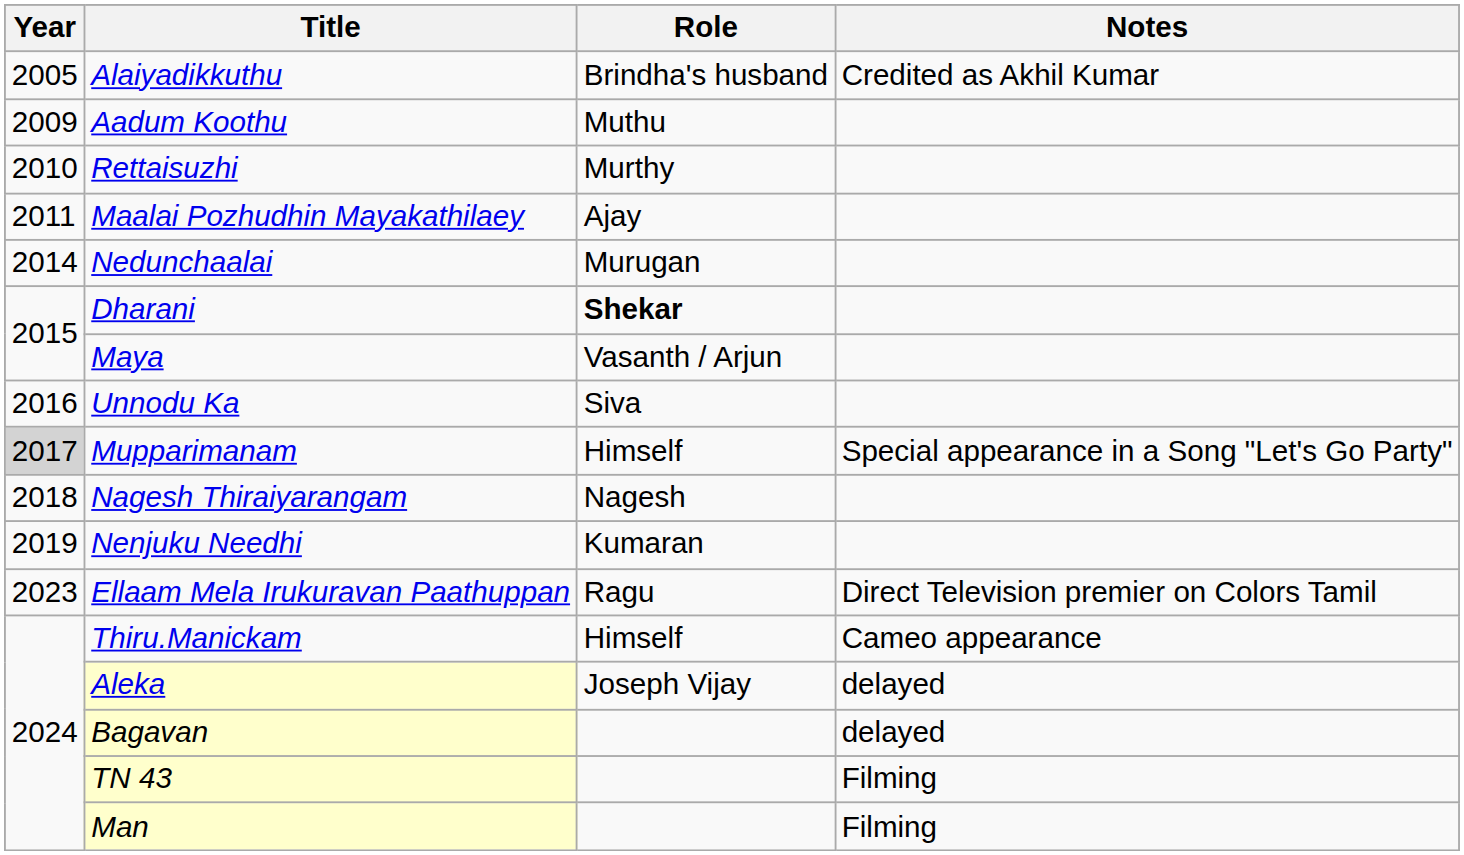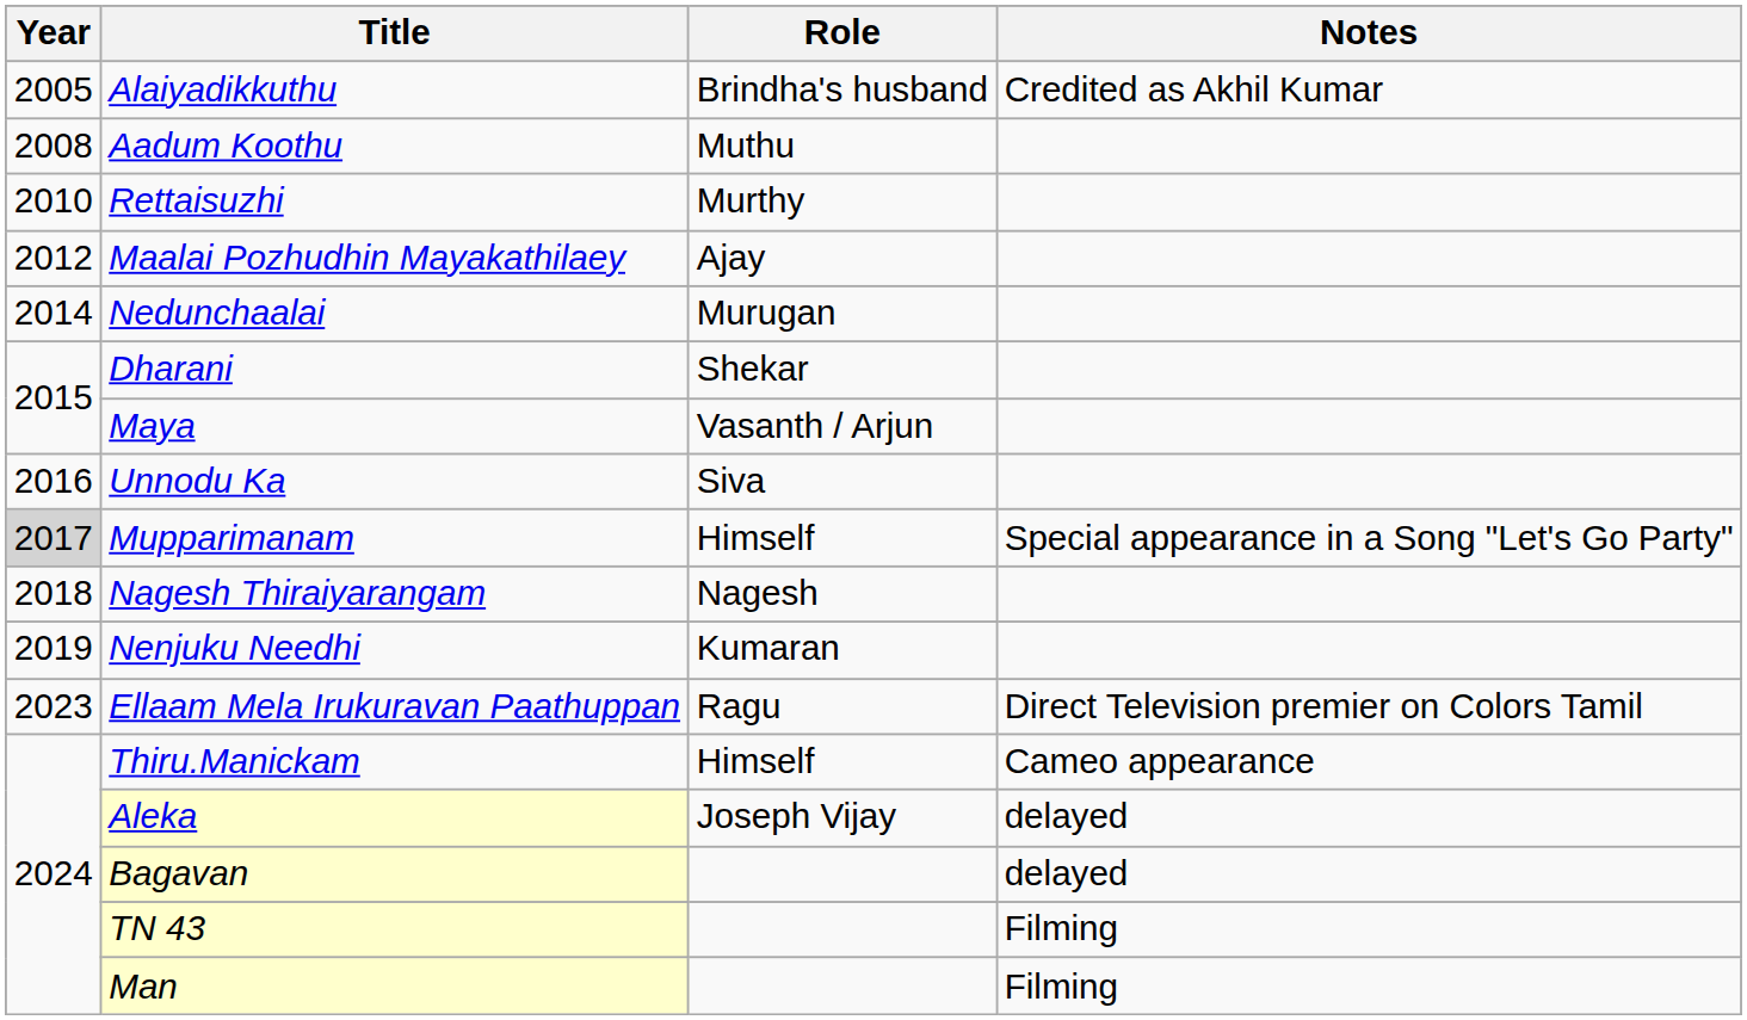Aadum Koothu | Year: 2009 -> 2008
Maalai Pozhudhin Mayakathilaey | Year: 2011 -> 2012
Dharani | Role: bold -> normal
